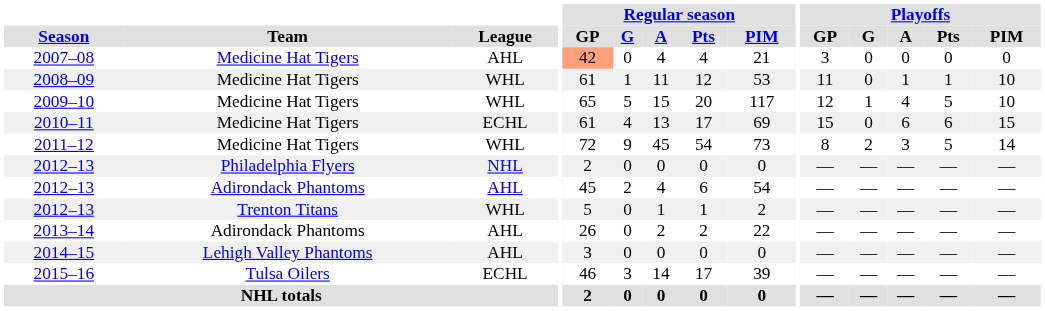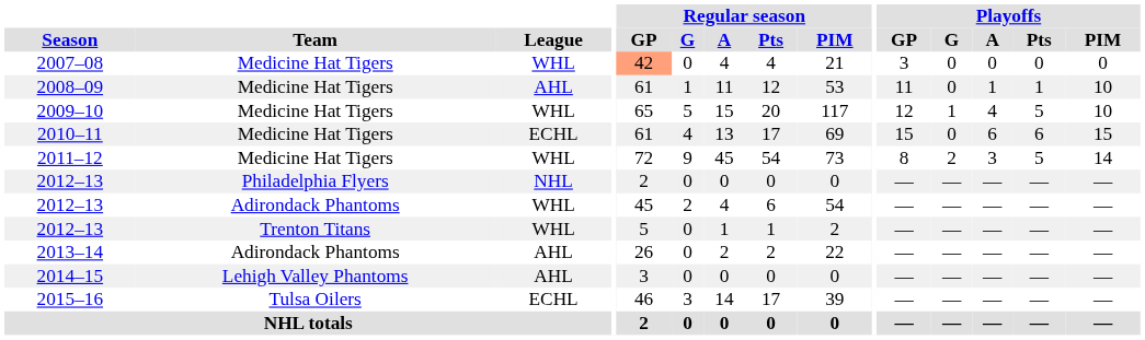2007–08 | League: AHL -> WHL
2008–09 | League: WHL -> AHL
2012–13 / Adirondack Phantoms | League: AHL -> WHL
